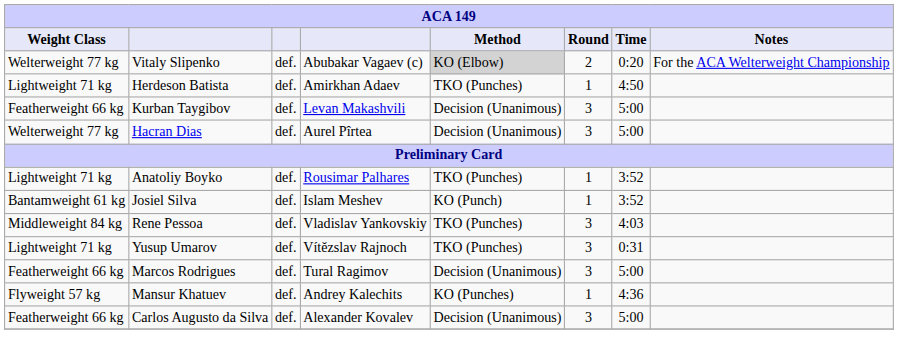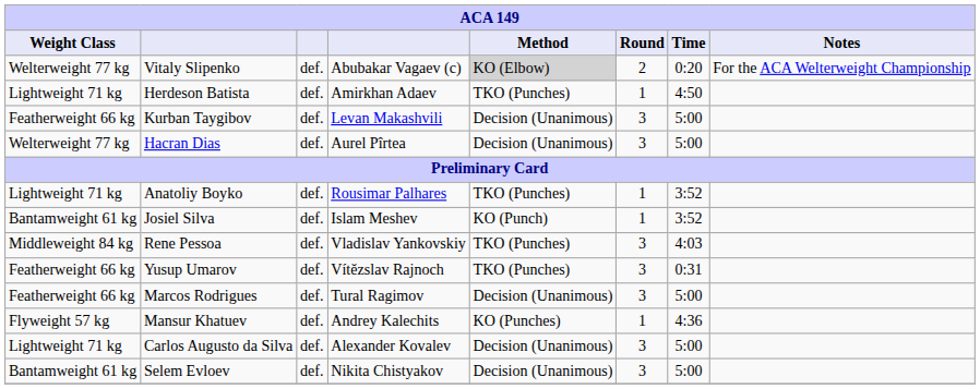Yusup Umarov | Weight Class: Lightweight 71 kg -> Featherweight 66 kg
Carlos Augusto da Silva | Weight Class: Featherweight 66 kg -> Lightweight 71 kg
+ row: Bantamweight 61 kg | Selem Evloev | def. | Nikita Chistyakov | Decision (Unanimous) | 3 | 5:00
